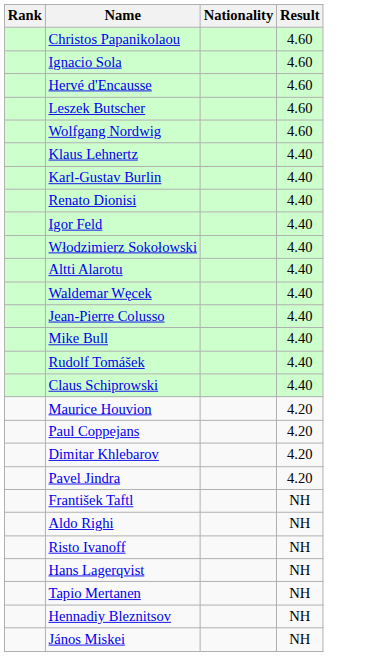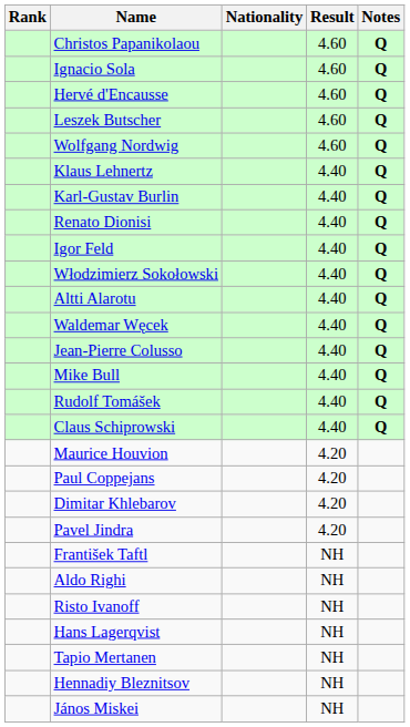+ column: Notes | Q | Q | Q | Q | Q | Q | Q | Q | Q | Q | Q | Q | Q | Q | Q | Q
